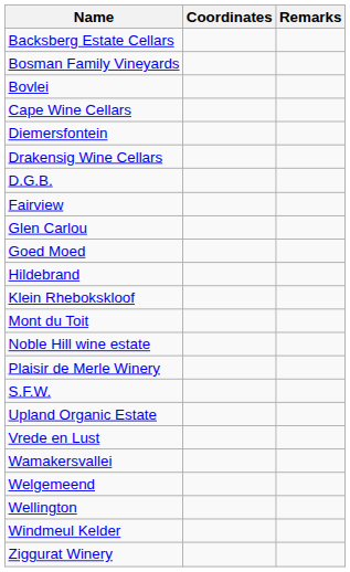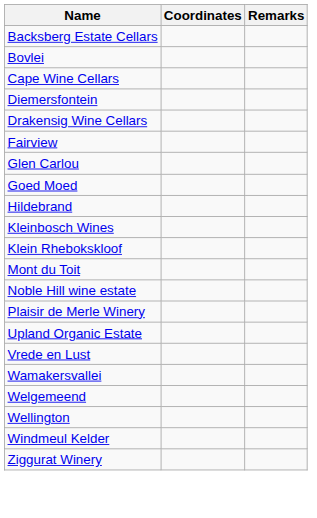- row: Bosman Family Vineyards
- row: D.G.B.
+ row: Kleinbosch Wines
- row: S.F.W.
